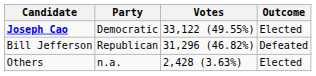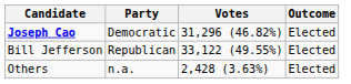Joseph Cao | Votes: 33,122 (49.55%) -> 31,296 (46.82%)
Bill Jefferson | Votes: 31,296 (46.82%) -> 33,122 (49.55%)
Bill Jefferson | Outcome: Defeated -> Elected
